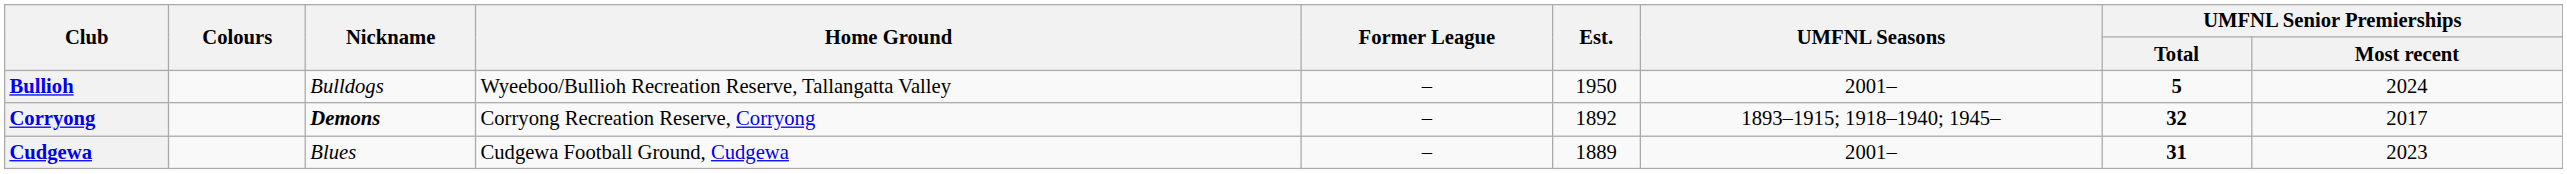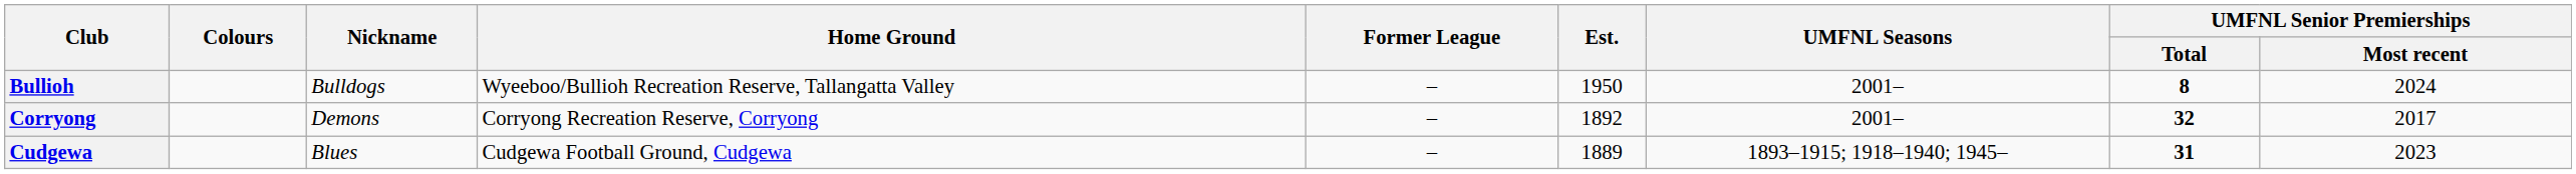Bullioh | UMFNL Senior Premierships / Total: 5 -> 8
Corryong | Nickname: bold -> normal
Corryong | UMFNL Seasons: 1893–1915; 1918–1940; 1945– -> 2001–
Cudgewa | UMFNL Seasons: 2001– -> 1893–1915; 1918–1940; 1945–
